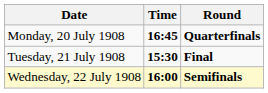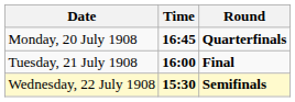Tuesday, 21 July 1908 | Time: 15:30 -> 16:00
Wednesday, 22 July 1908 | Time: 16:00 -> 15:30
